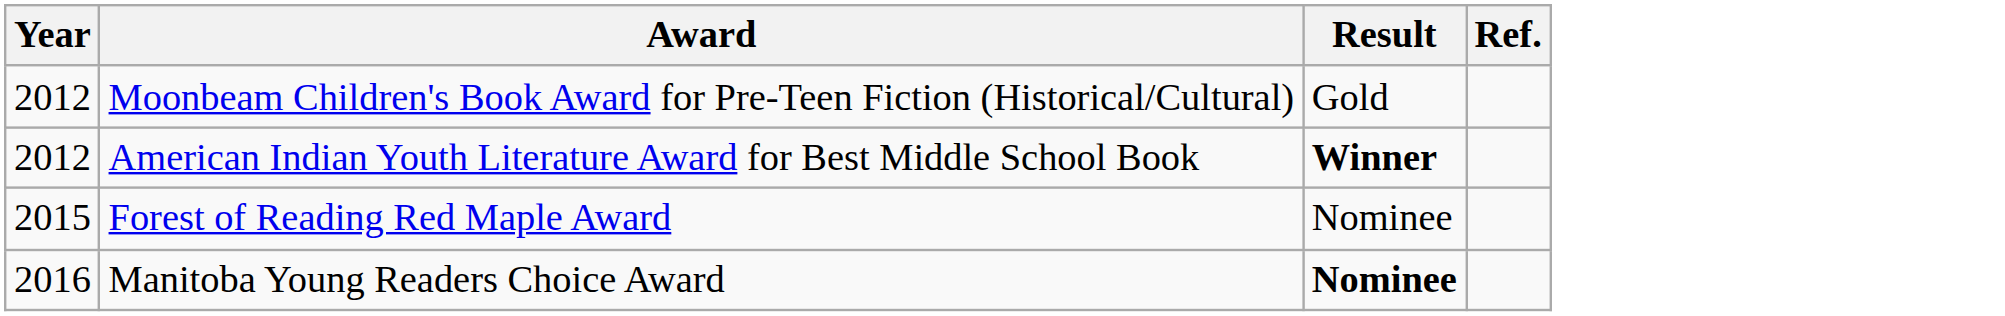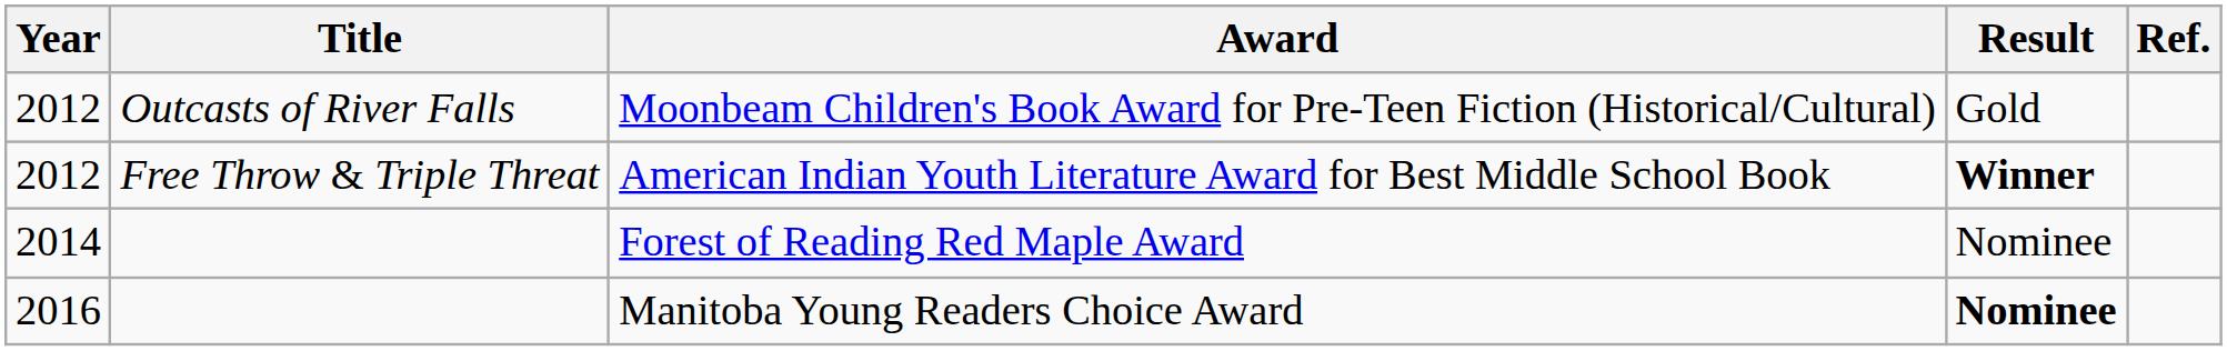+ column: Title | Outcasts of River Falls | Free Throw & Triple Threat
Forest of Reading Red Maple Award | Year: 2015 -> 2014
